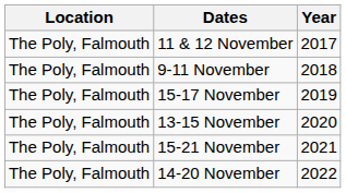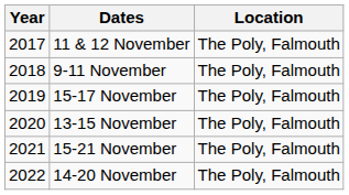columns swapped: Year <-> Location
